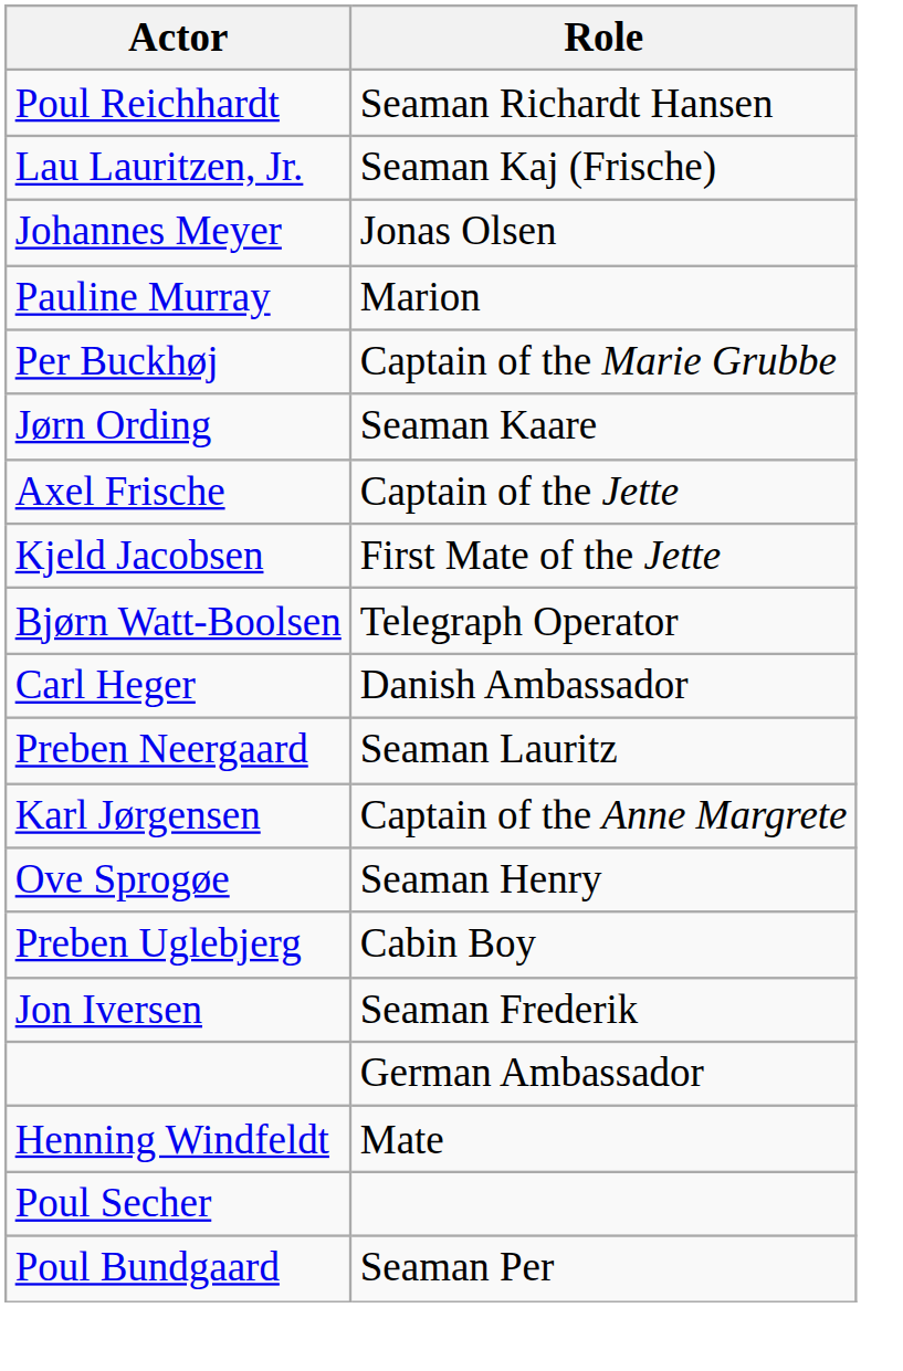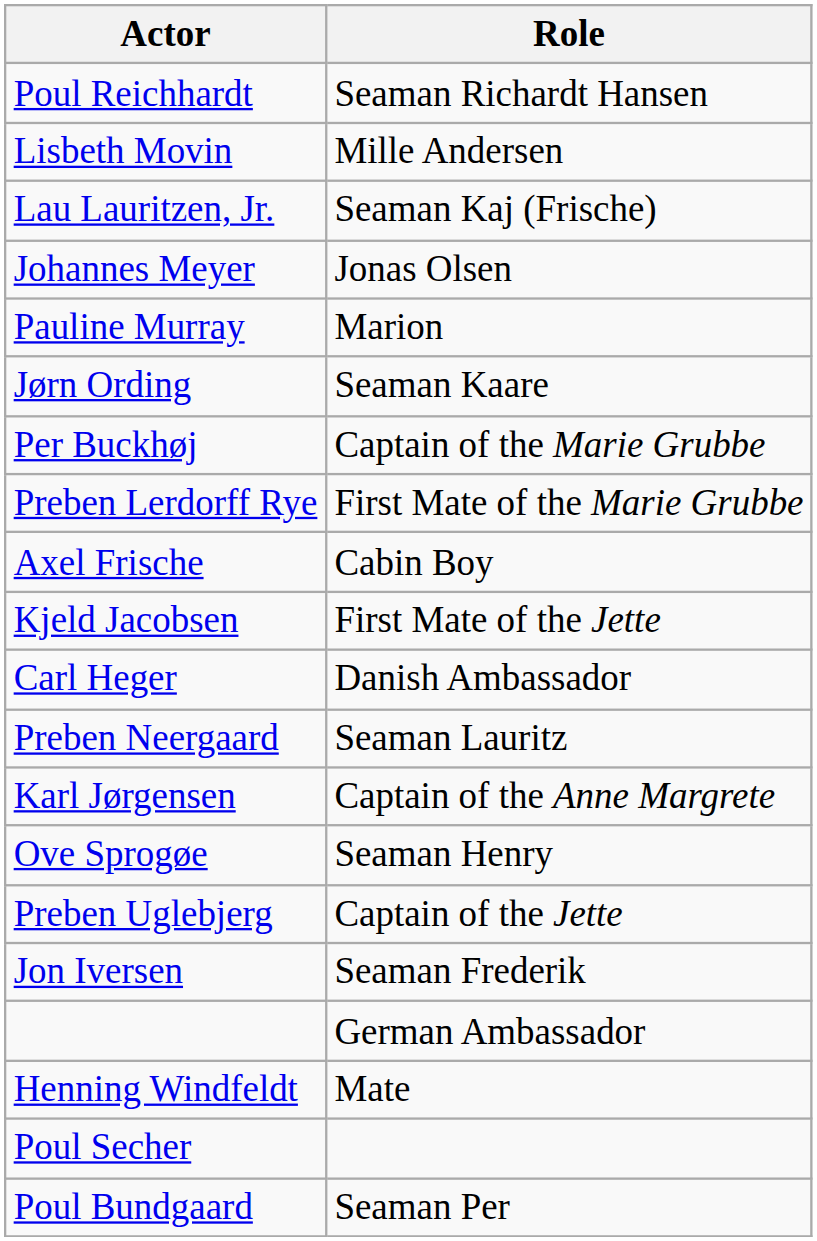+ row: Lisbeth Movin | Mille Andersen
rows swapped: Jørn Ording <-> Per Buckhøj
+ row: Preben Lerdorff Rye | First Mate of the Marie Grubbe
Axel Frische | Role: Captain of the Jette -> Cabin Boy
- row: Bjørn Watt-Boolsen | Telegraph Operator
Preben Uglebjerg | Role: Cabin Boy -> Captain of the Jette
